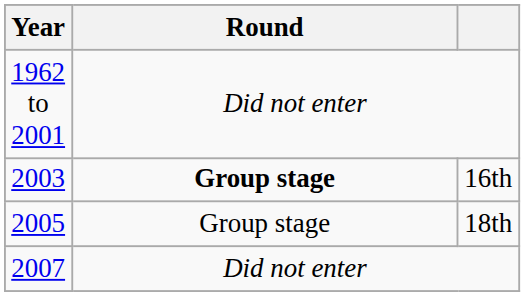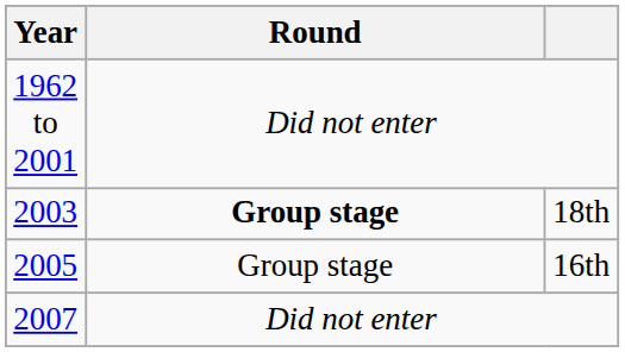2003 | column 3: 16th -> 18th
2005 | column 3: 18th -> 16th
